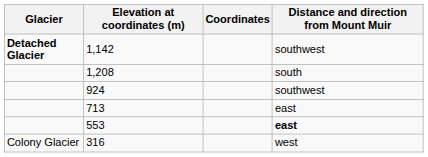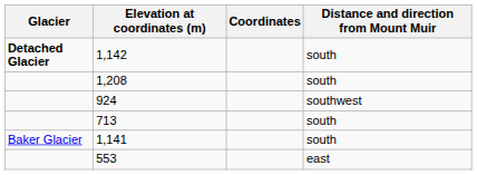1,142 | Distance and direction from Mount Muir: southwest -> south
713 | Distance and direction from Mount Muir: east -> south
+ row: Baker Glacier | 1,141 | south
553 | Distance and direction from Mount Muir: bold -> normal
- row: Colony Glacier | 316 | west
